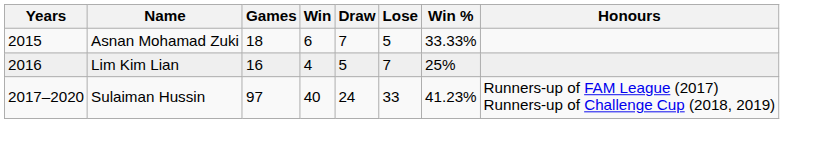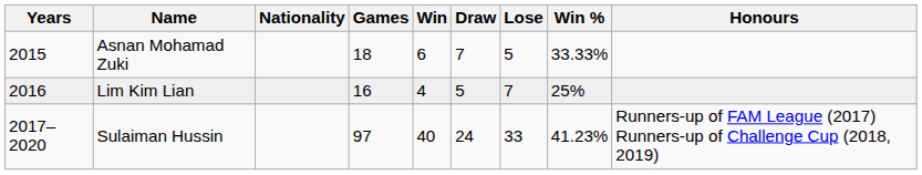+ column: Nationality
